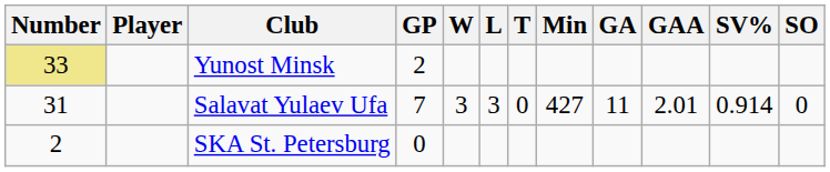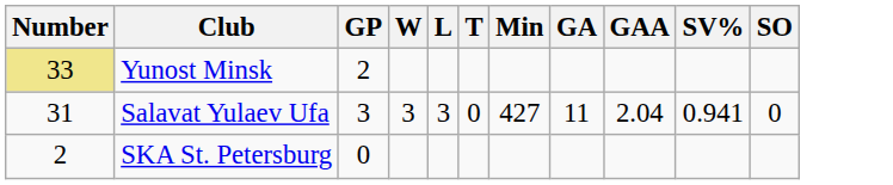- column: Player
Salavat Yulaev Ufa | GP: 7 -> 3
Salavat Yulaev Ufa | GAA: 2.01 -> 2.04
Salavat Yulaev Ufa | SV%: 0.914 -> 0.941
